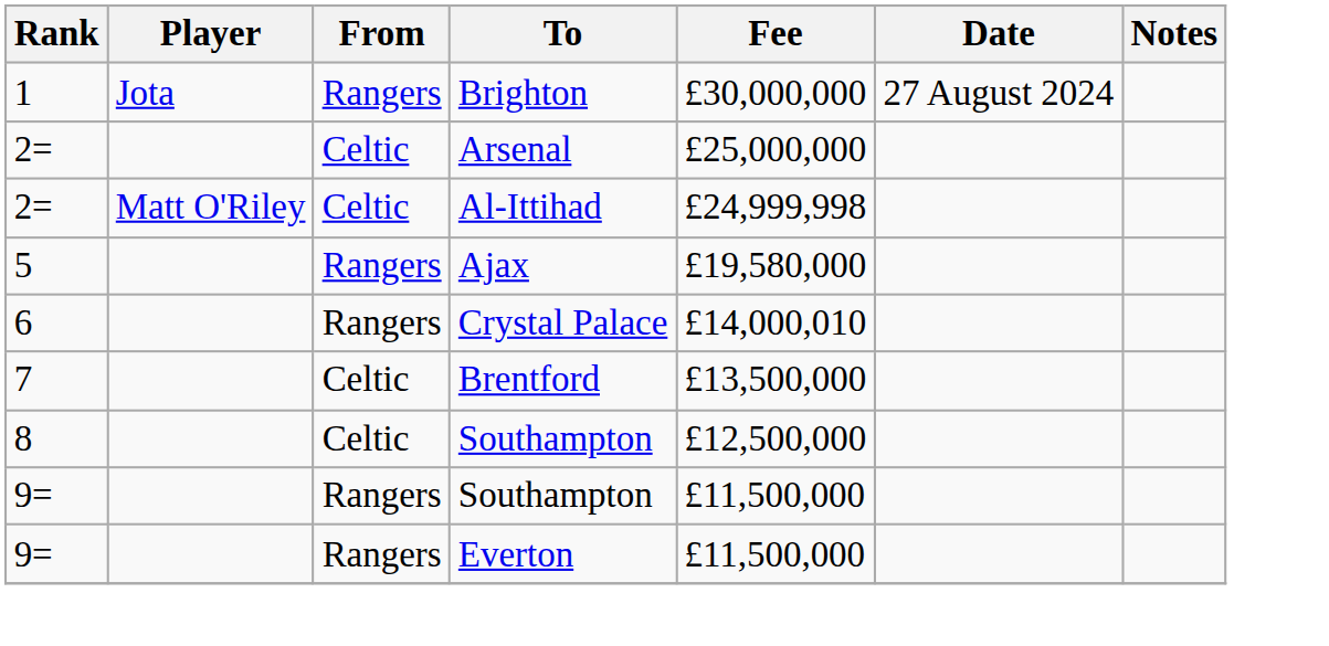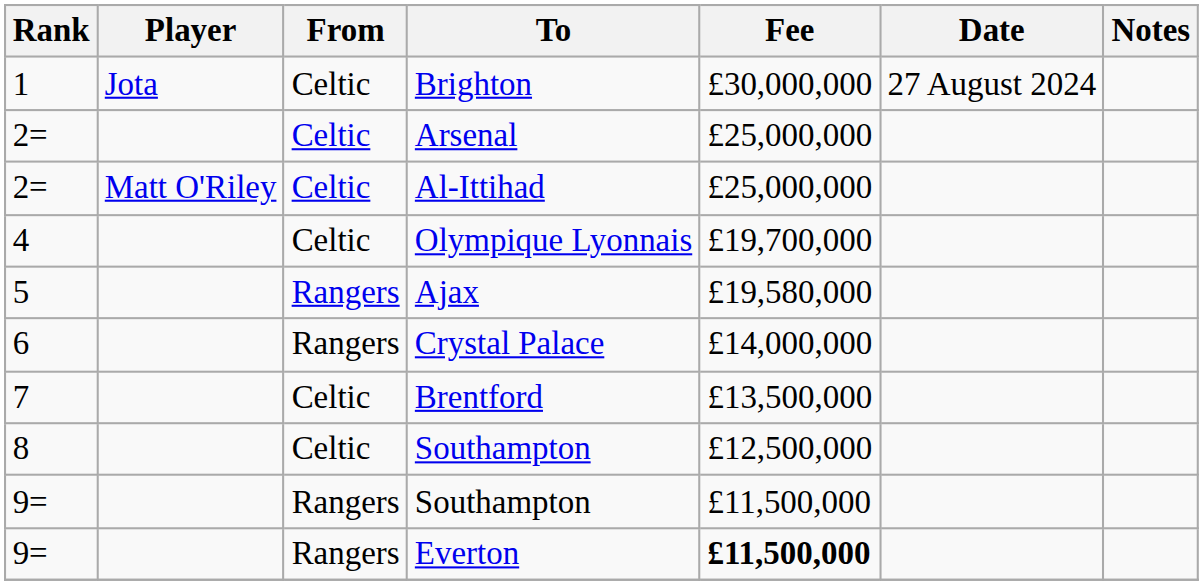Brighton | From: Rangers -> Celtic
Al-Ittihad | Fee: £24,999,998 -> £25,000,000
+ row: 4 | Celtic | Olympique Lyonnais | £19,700,000
Crystal Palace | Fee: £14,000,010 -> £14,000,000
Everton | Fee: normal -> bold
